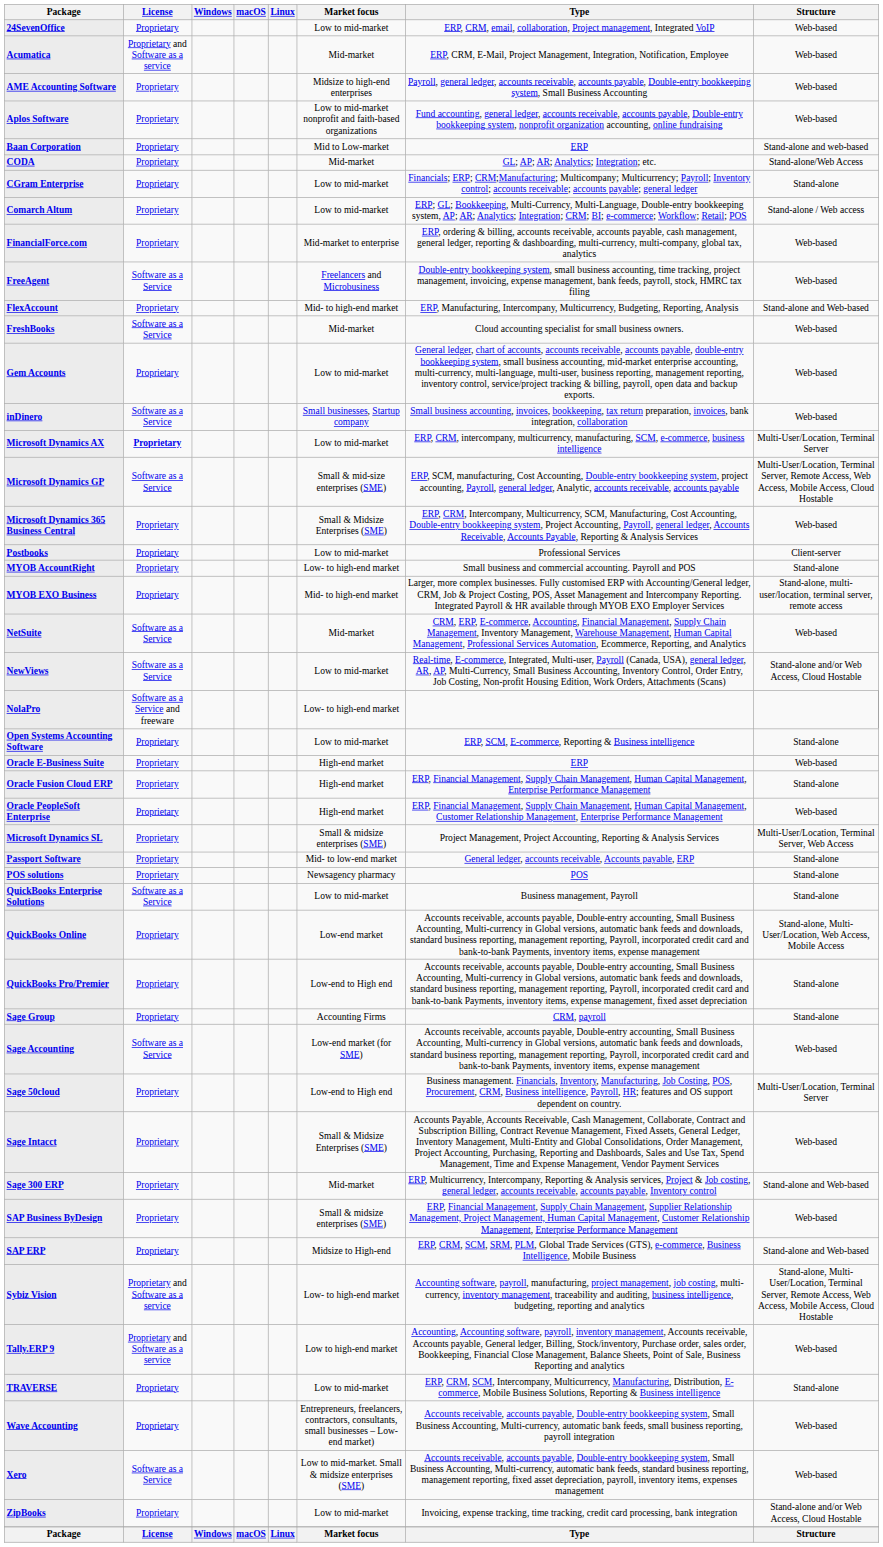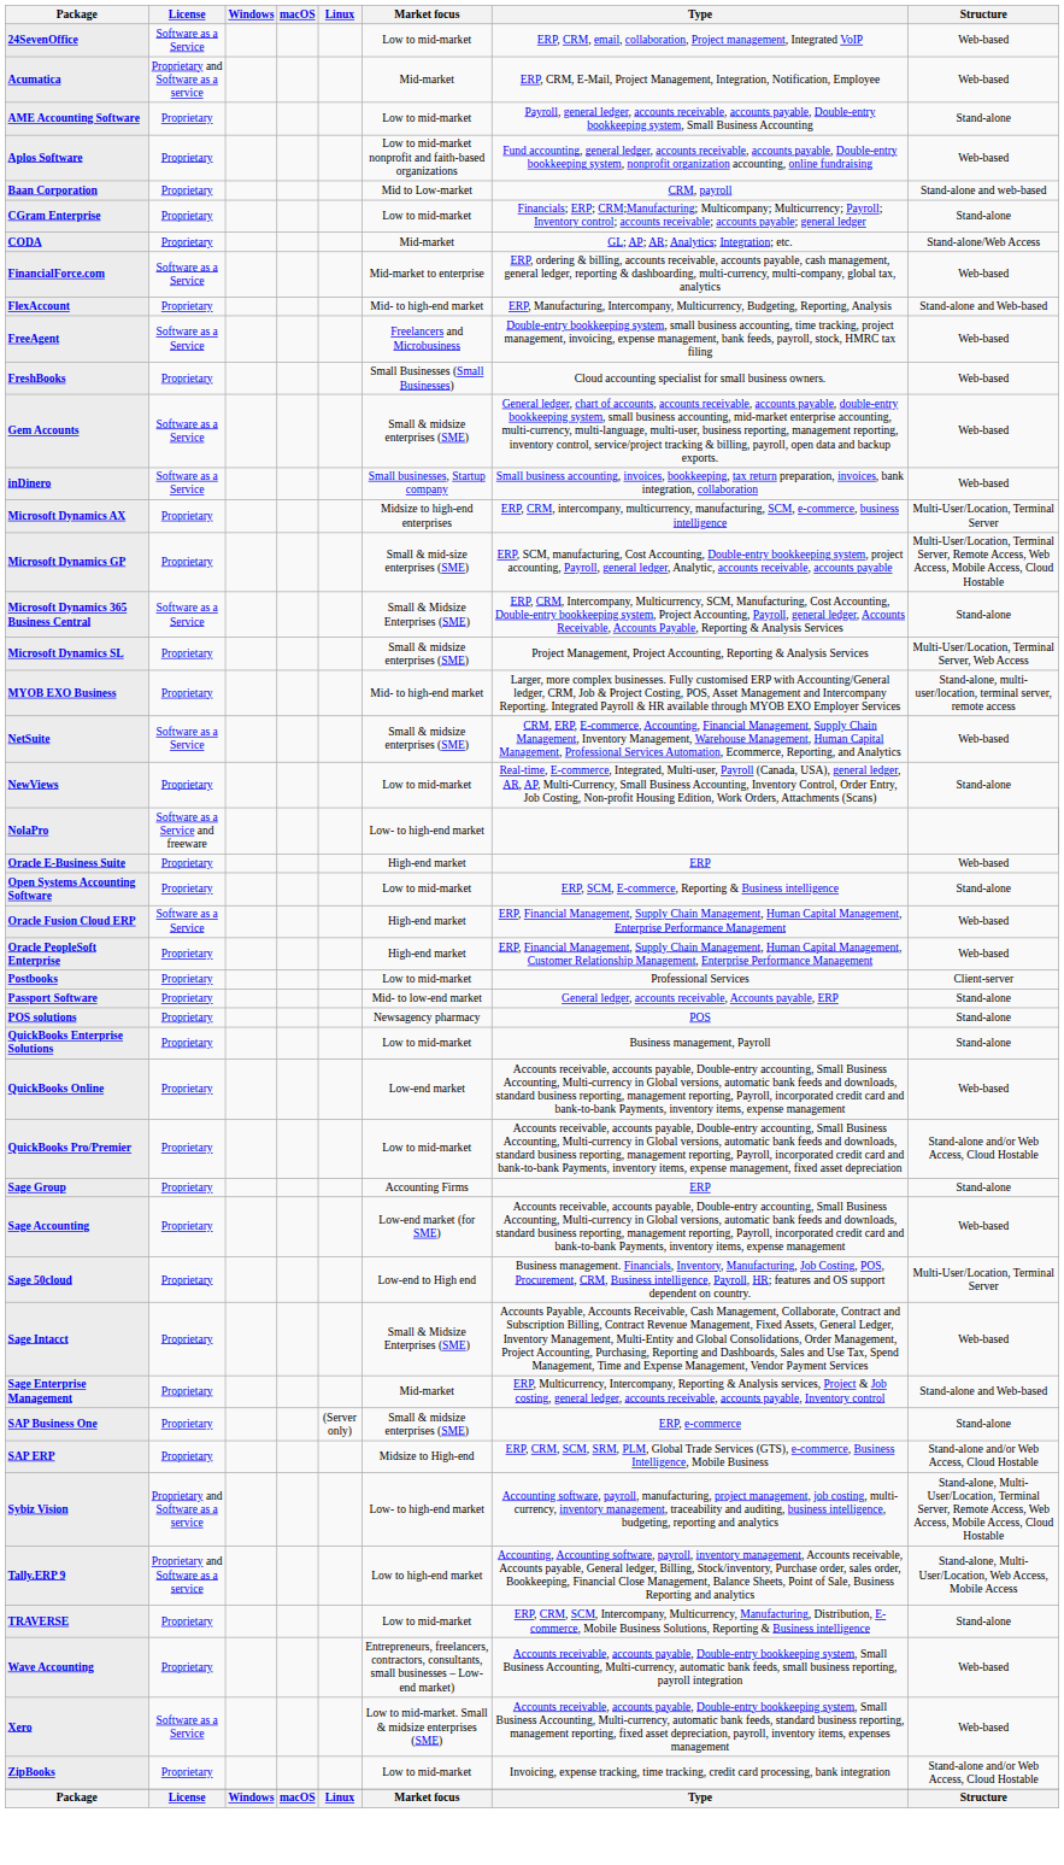24SevenOffice | License: Proprietary -> Software as a Service
AME Accounting Software | Market focus: Midsize to high-end enterprises -> Low to mid-market
AME Accounting Software | Structure: Web-based -> Stand-alone
Baan Corporation | Type: ERP -> CRM, payroll
rows swapped: CGram Enterprise <-> CODA
- row: Comarch Altum | Proprietary | Low to mid-market | ERP; GL; Bookkeeping, Multi-Currency, Multi-Language, Double-entry bookkeeping system, AP; AR; Analytics; Integration; CRM; BI; e-commerce; Workflow; Retail; POS | Stand-alone / Web access
FinancialForce.com | License: Proprietary -> Software as a Service
rows swapped: FlexAccount <-> FreeAgent
FreshBooks | License: Software as a Service -> Proprietary
FreshBooks | Market focus: Mid-market -> Small Businesses (Small Businesses)
Gem Accounts | License: Proprietary -> Software as a Service
Gem Accounts | Market focus: Low to mid-market -> Small & midsize enterprises (SME)
Microsoft Dynamics AX | License: bold -> normal
Microsoft Dynamics AX | Market focus: Low to mid-market -> Midsize to high-end enterprises
Microsoft Dynamics GP | License: Software as a Service -> Proprietary
Microsoft Dynamics 365 Business Central | License: Proprietary -> Software as a Service
Microsoft Dynamics 365 Business Central | Structure: Web-based -> Stand-alone
rows swapped: Microsoft Dynamics SL <-> Postbooks
- row: MYOB AccountRight | Proprietary | Low- to high-end market | Small business and commercial accounting. Payroll and POS | Stand-alone
NetSuite | Market focus: Mid-market -> Small & midsize enterprises (SME)
NewViews | License: Software as a Service -> Proprietary
NewViews | Structure: Stand-alone and/or Web Access, Cloud Hostable -> Stand-alone
rows swapped: Open Systems Accounting Software <-> Oracle E-Business Suite
Oracle Fusion Cloud ERP | License: Proprietary -> Software as a Service
Oracle Fusion Cloud ERP | Structure: Stand-alone -> Web-based
QuickBooks Enterprise Solutions | License: Software as a Service -> Proprietary
QuickBooks Online | Structure: Stand-alone, Multi-User/Location, Web Access, Mobile Access -> Web-based
QuickBooks Pro/Premier | Market focus: Low-end to High end -> Low to mid-market
QuickBooks Pro/Premier | Structure: Stand-alone -> Stand-alone and/or Web Access, Cloud Hostable
Sage Group | Type: CRM, payroll -> ERP
Sage Accounting | License: Software as a Service -> Proprietary
- row: Sage 300 ERP | Proprietary | Mid-market | ERP, Multicurrency, Intercompany, Reporting & Analysis services, Project & Job costing, general ledger, accounts receivable, accounts payable, Inventory control | Stand-alone and Web-based
+ row: Sage Enterprise Management | Proprietary | Mid-market | ERP, Multicurrency, Intercompany, Reporting & Analysis services, Project & Job costing, general ledger, accounts receivable, accounts payable, Inventory control | Stand-alone and Web-based
- row: SAP Business ByDesign | Proprietary | Small & midsize enterprises (SME) | ERP, Financial Management, Supply Chain Management, Supplier Relationship Management, Project Management, Human Capital Management, Customer Relationship Management, Enterprise Performance Management | Web-based
+ row: SAP Business One | Proprietary | (Server only) | Small & midsize enterprises (SME) | ERP, e-commerce | Stand-alone
SAP ERP | Structure: Stand-alone and Web-based -> Stand-alone and/or Web Access, Cloud Hostable
Tally.ERP 9 | Structure: Web-based -> Stand-alone, Multi-User/Location, Web Access, Mobile Access
